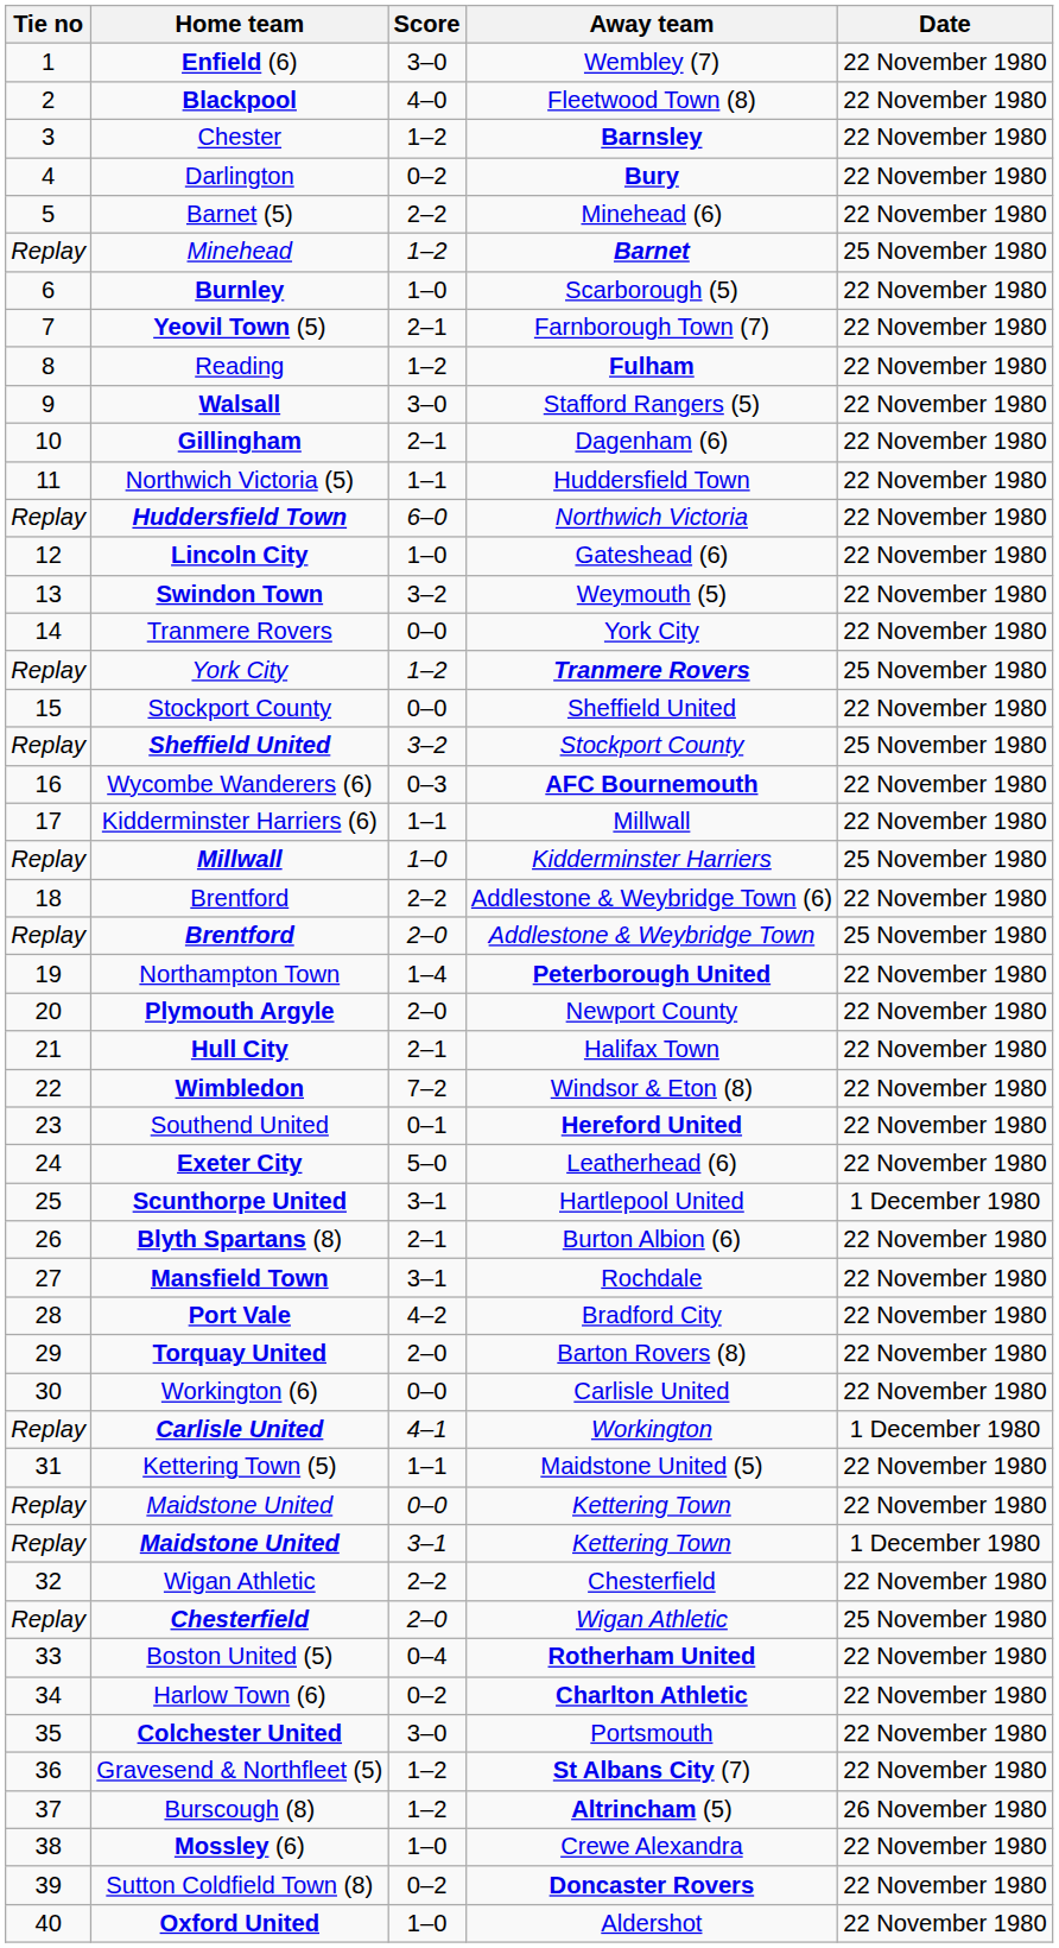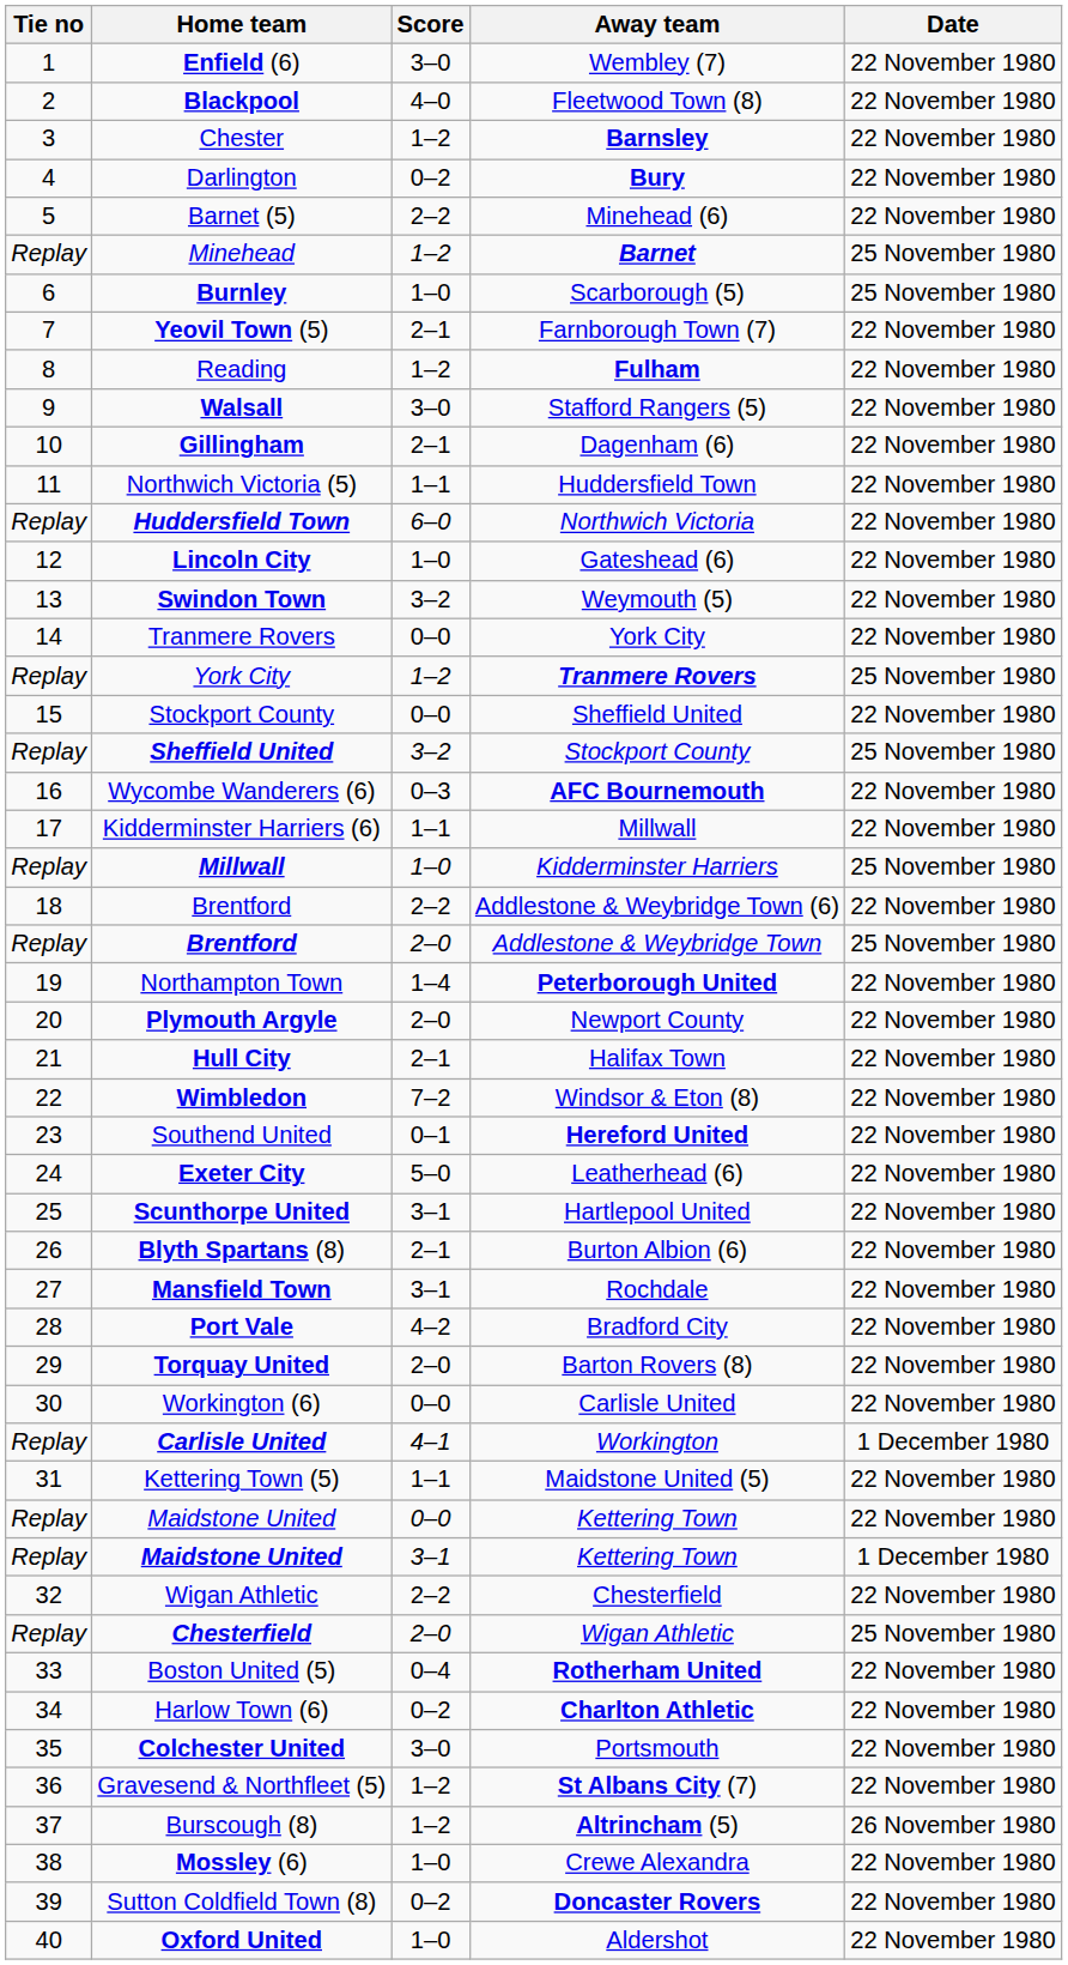Scarborough (5) | Date: 22 November 1980 -> 25 November 1980
Hartlepool United | Date: 1 December 1980 -> 22 November 1980
